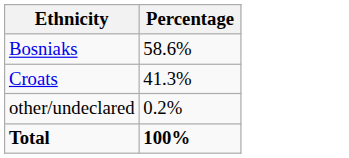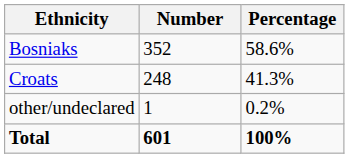+ column: Number | 352 | 248 | 1 | 601
